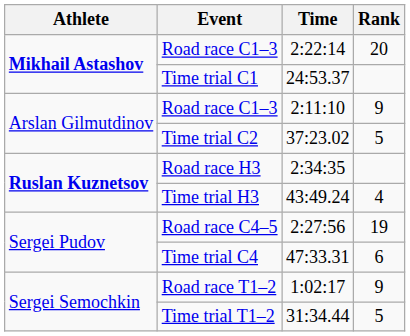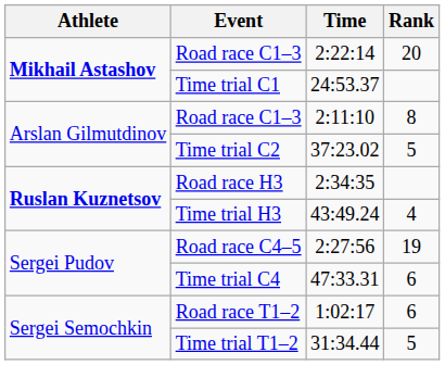Road race C1–3 / 2:11:10 | Rank: 9 -> 8
Road race T1–2 | Rank: 9 -> 6
